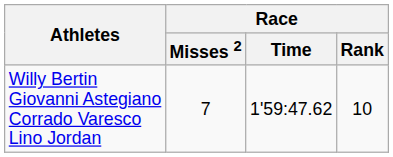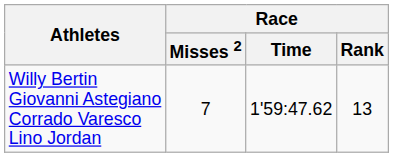Willy Bertin Giovanni Astegiano Corrado Varesco Lino Jordan | Race / Rank: 10 -> 13
